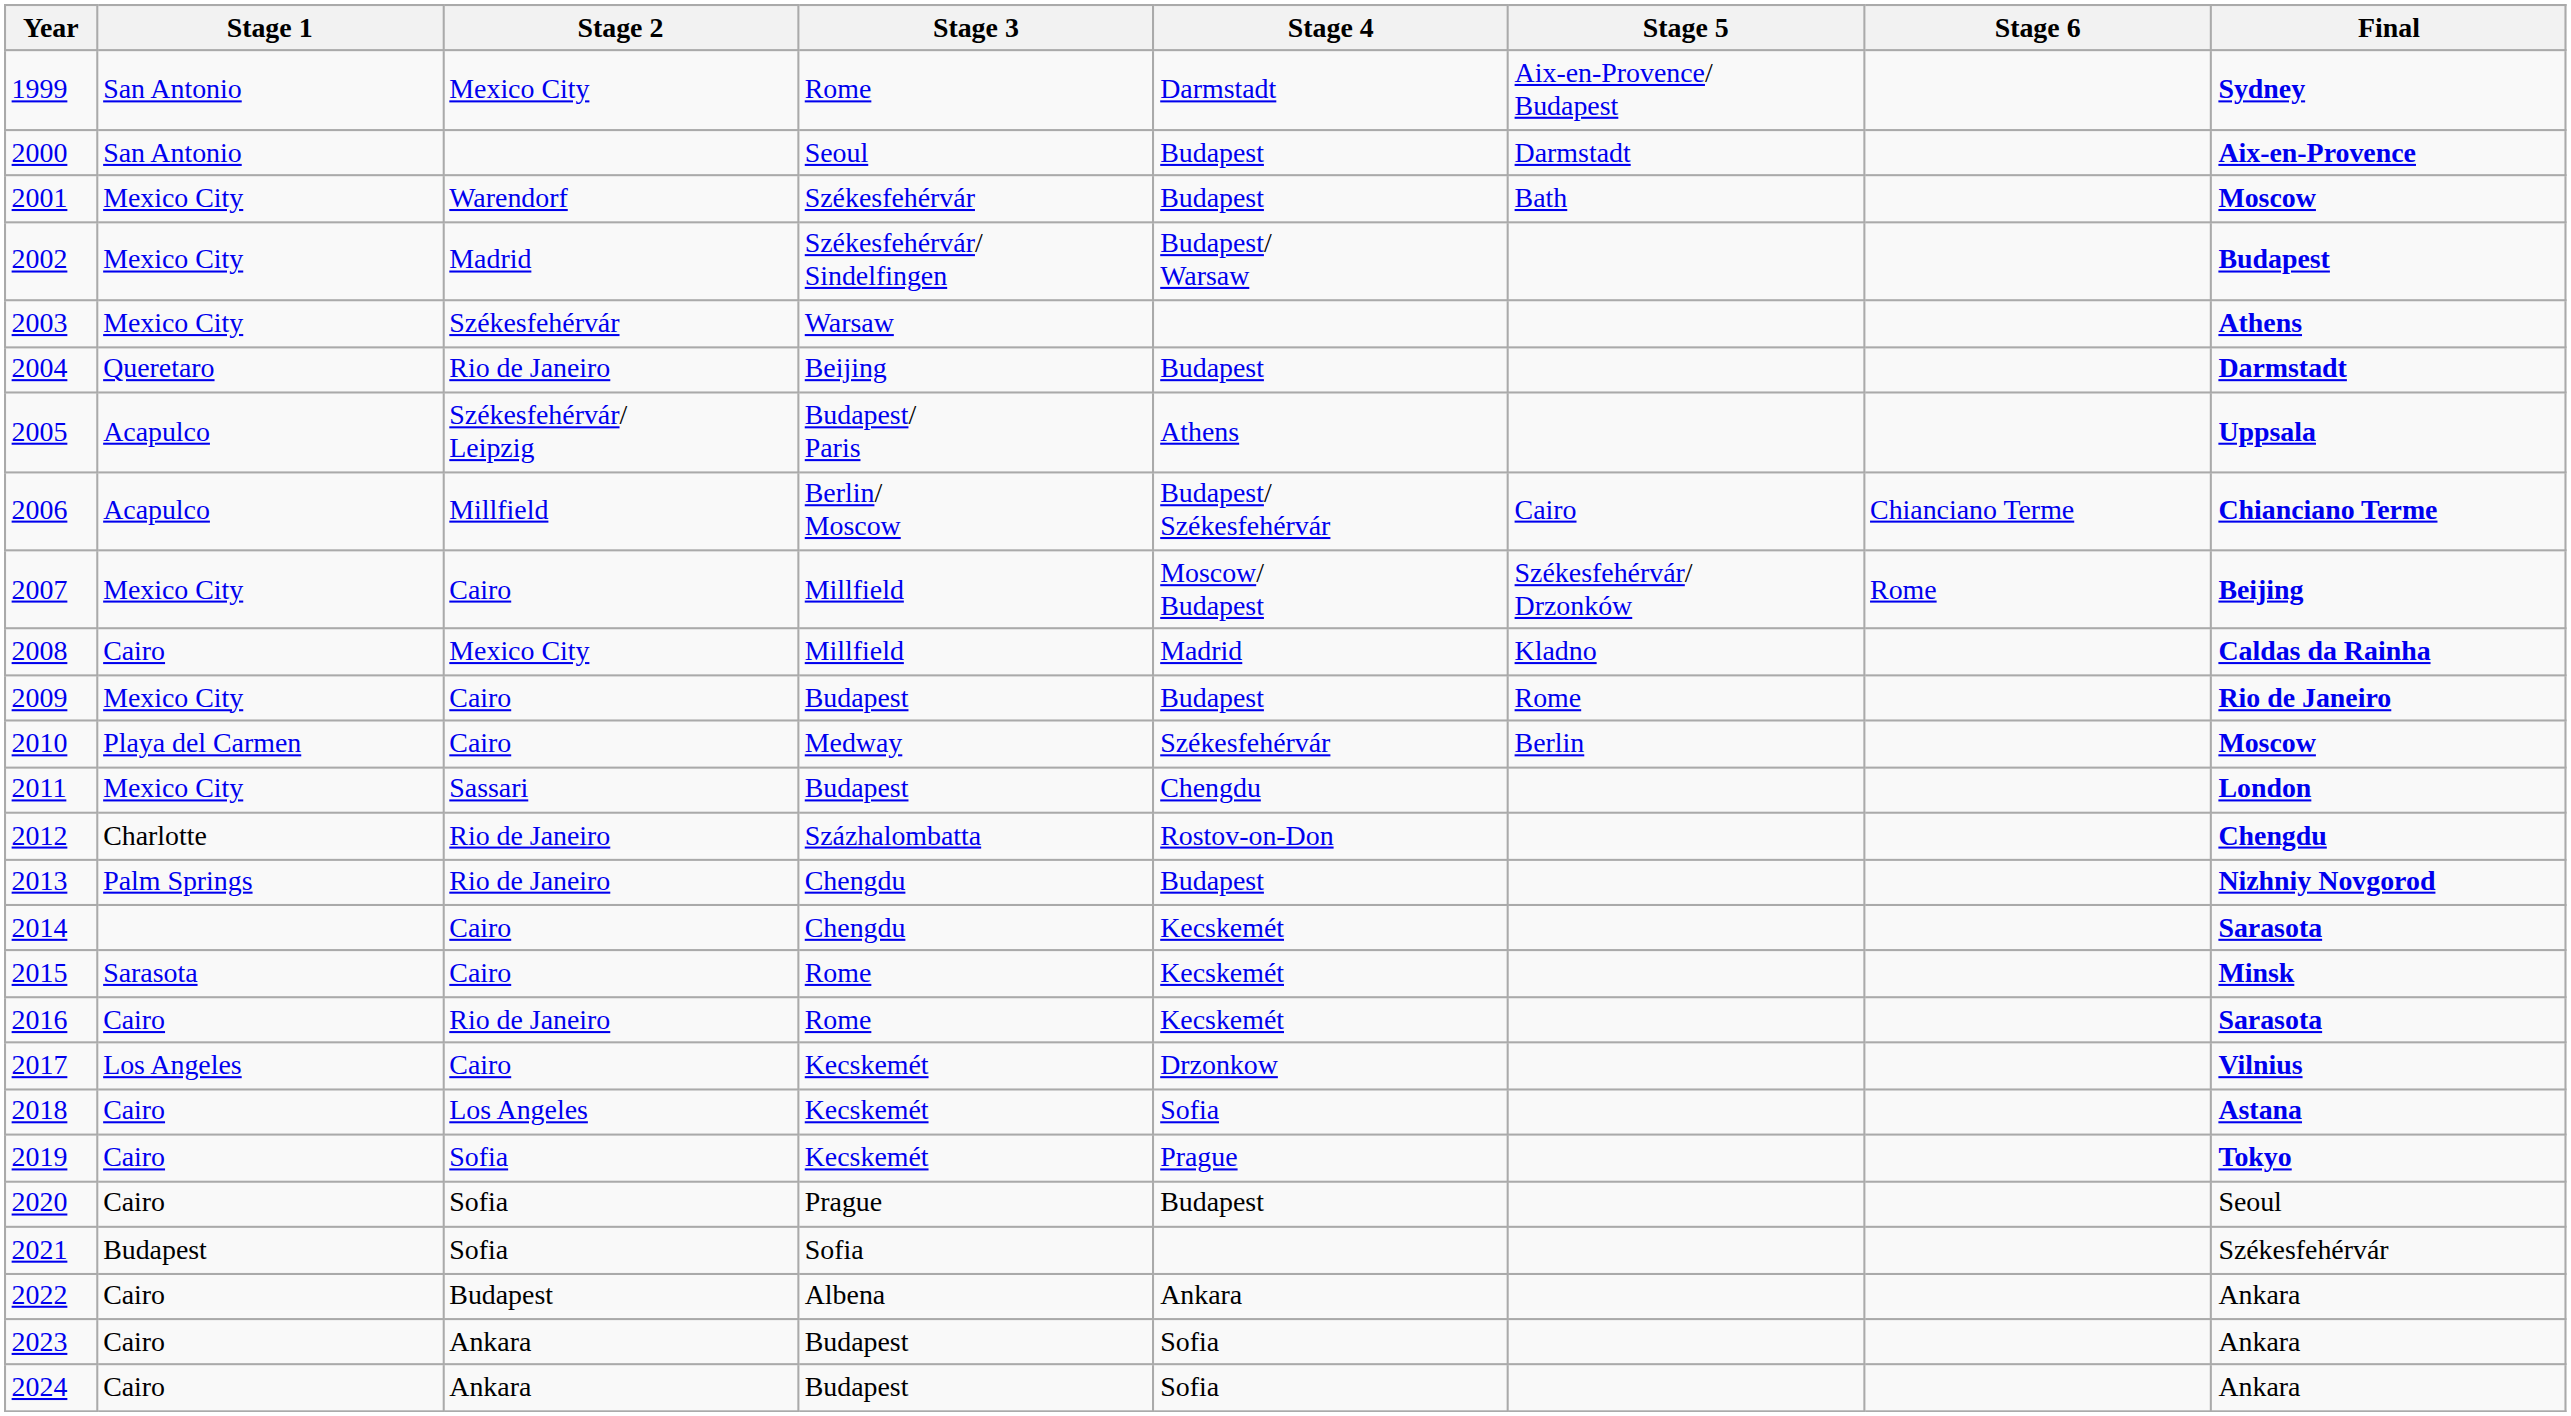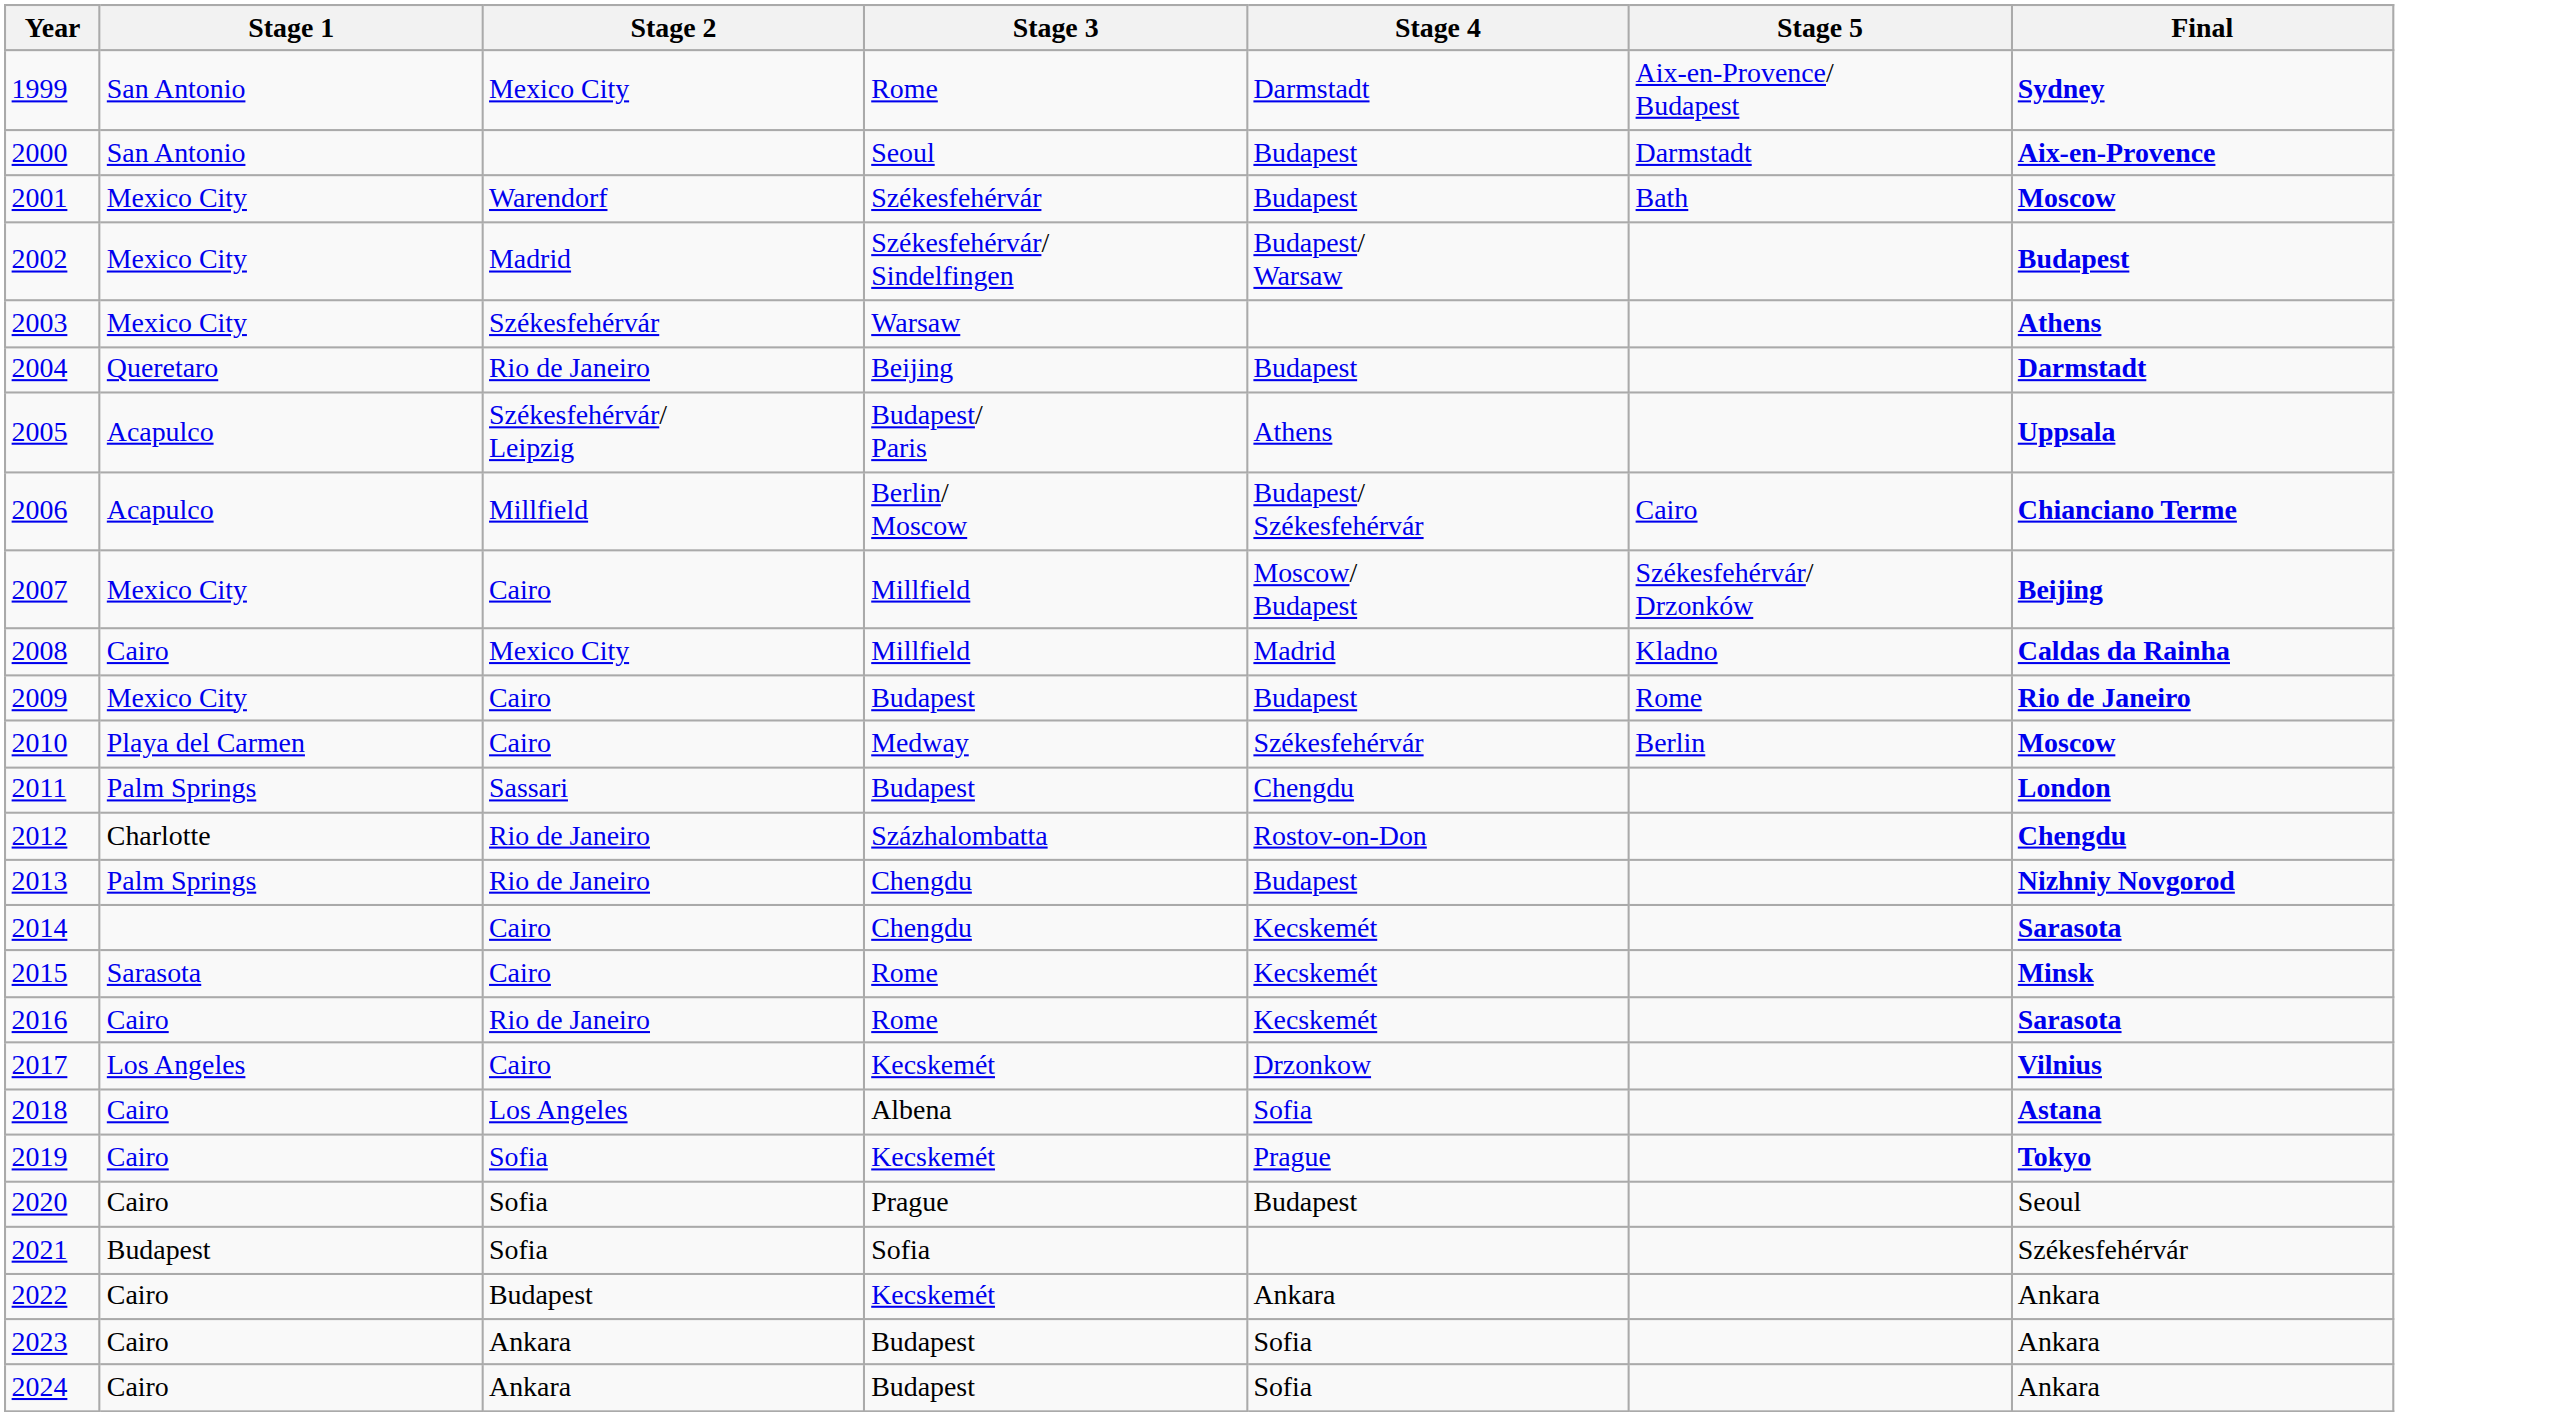- column: Stage 6 | Chianciano Terme | Rome
2011 | Stage 1: Mexico City -> Palm Springs
2018 | Stage 3: Kecskemét -> Albena
2022 | Stage 3: Albena -> Kecskemét
